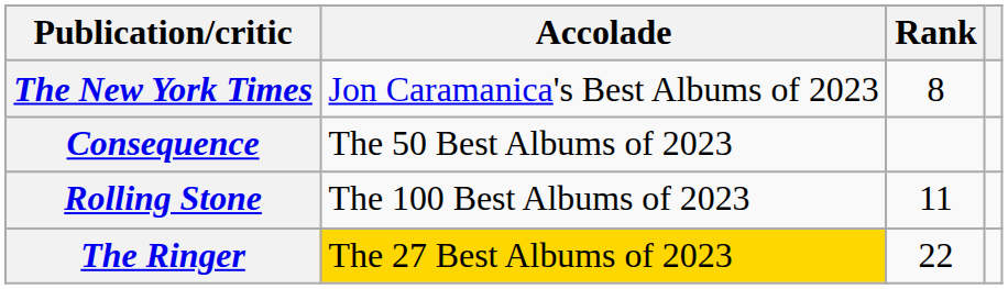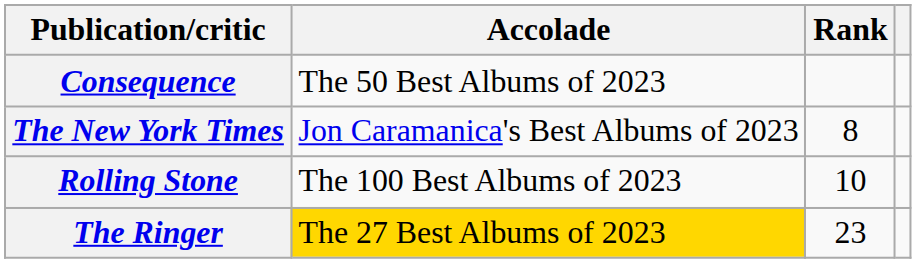rows swapped: Consequence <-> The New York Times
Rolling Stone | Rank: 11 -> 10
The Ringer | Rank: 22 -> 23
